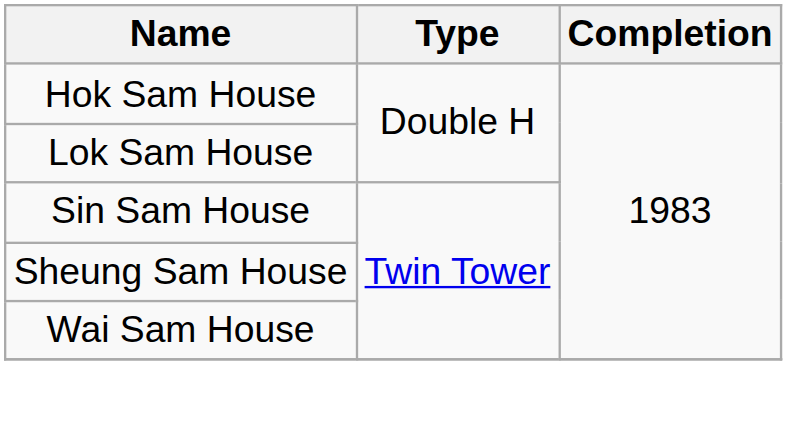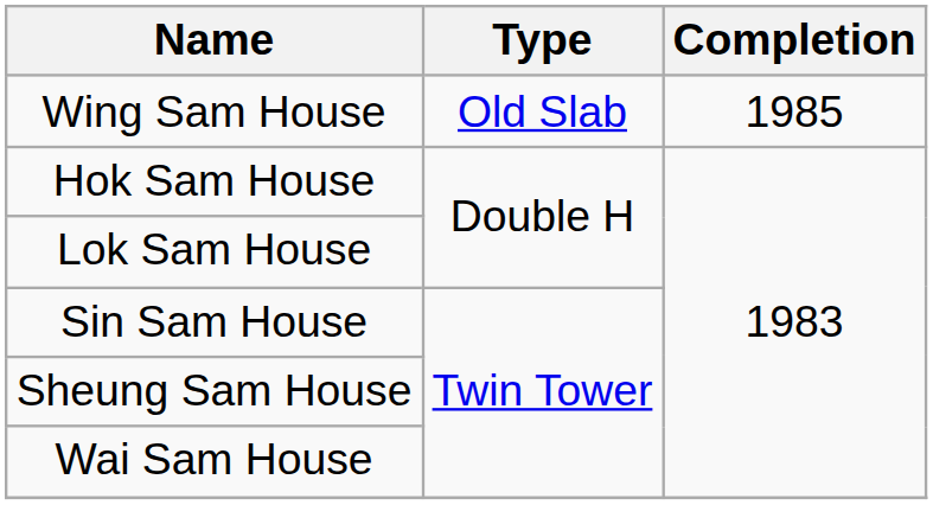+ row: Wing Sam House | Old Slab | 1985
